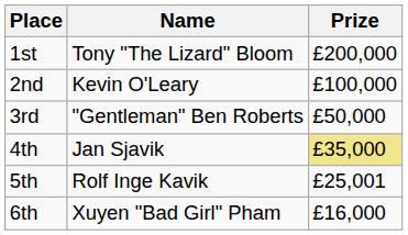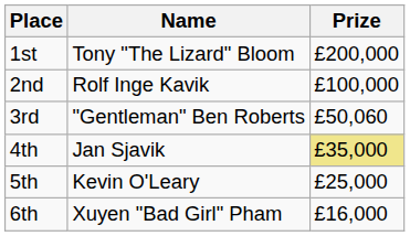2nd | Name: Kevin O'Leary -> Rolf Inge Kavik
3rd | Prize: £50,000 -> £50,060
5th | Name: Rolf Inge Kavik -> Kevin O'Leary
5th | Prize: £25,001 -> £25,000
